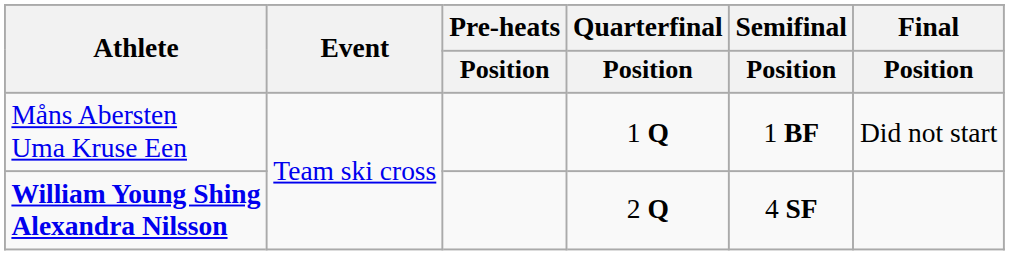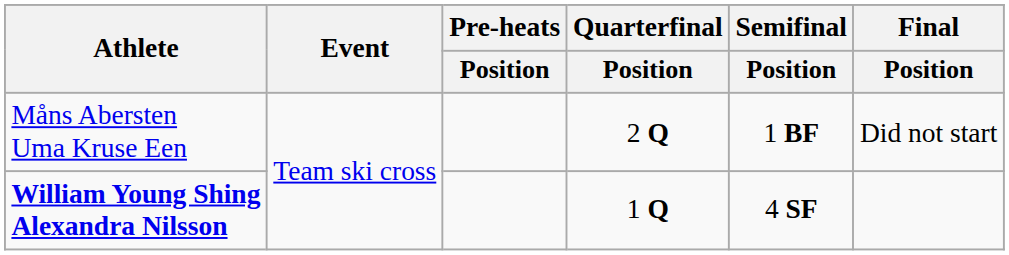Måns Abersten Uma Kruse Een | Quarterfinal / Position: 1 Q -> 2 Q
William Young Shing Alexandra Nilsson | Quarterfinal / Position: 2 Q -> 1 Q
